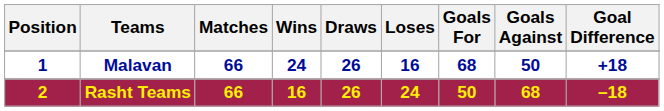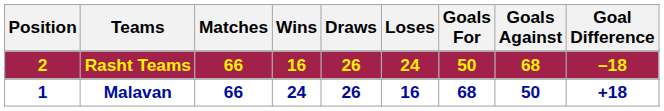rows swapped: Malavan <-> Rasht Teams
